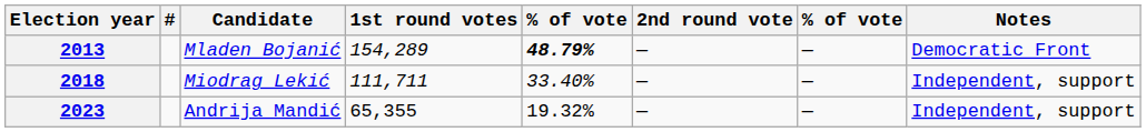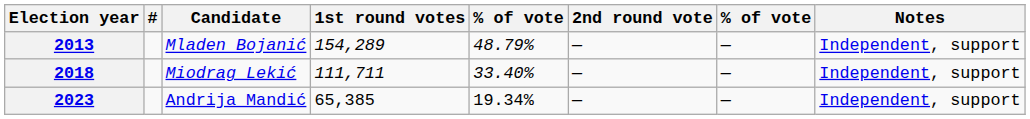2013 | column 5: bold -> normal
2013 | Notes: Democratic Front -> Independent, support
2023 | 1st round votes: 65,355 -> 65,385
2023 | column 5: 19.32% -> 19.34%
